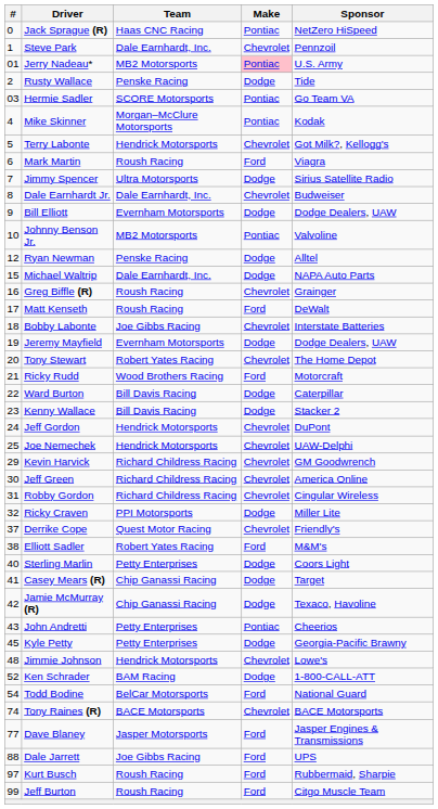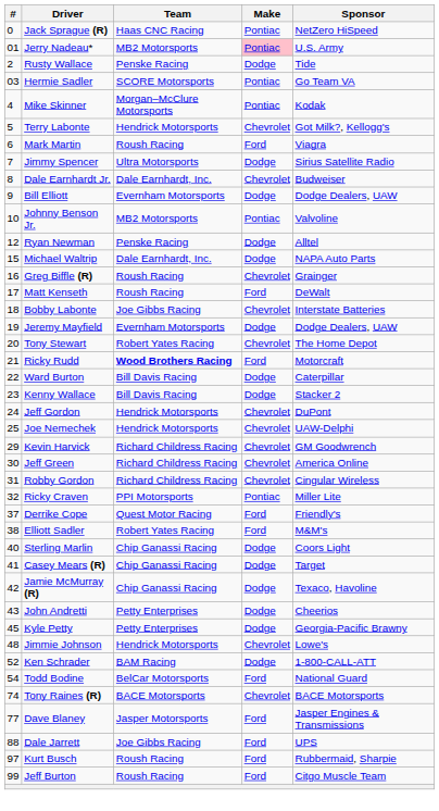- row: 1 | Steve Park | Dale Earnhardt, Inc. | Chevrolet | Pennzoil
Ricky Rudd | Team: normal -> bold
Ricky Craven | Make: Dodge -> Pontiac
Derrike Cope | Make: Chevrolet -> Ford
Sterling Marlin | Team: Petty Enterprises -> Chip Ganassi Racing
John Andretti | Make: Pontiac -> Dodge
